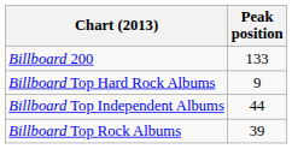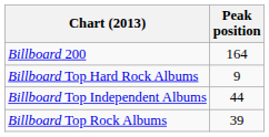Billboard 200 | Peak position: 133 -> 164
